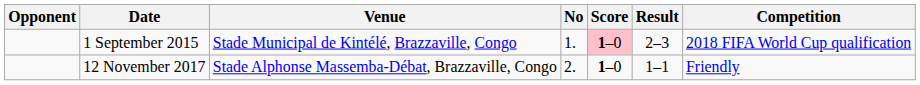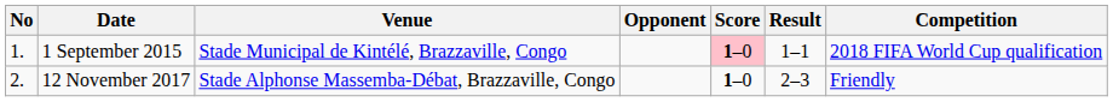columns swapped: No <-> Opponent
1 September 2015 | Result: 2–3 -> 1–1
12 November 2017 | Result: 1–1 -> 2–3
